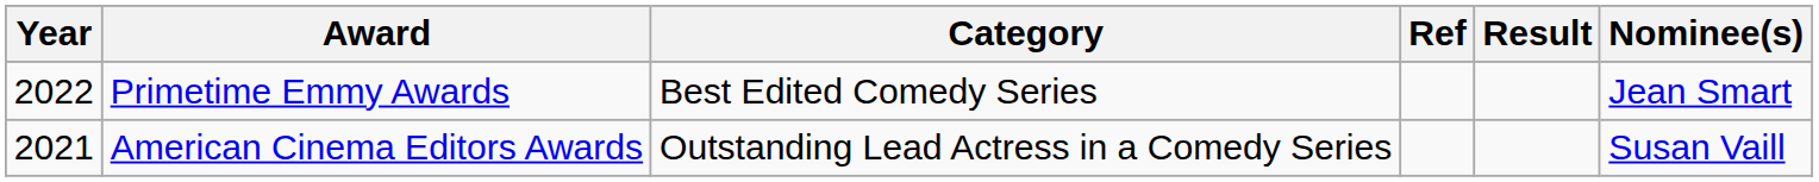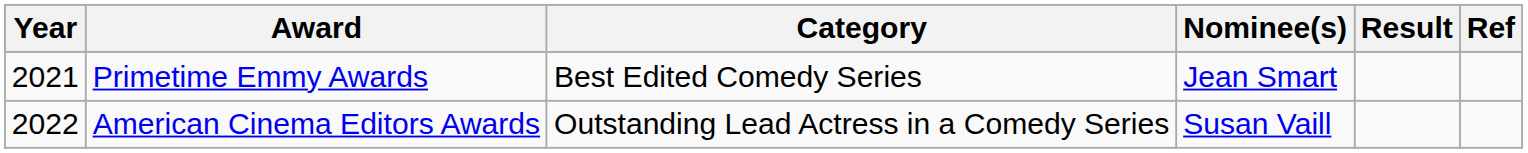columns swapped: Nominee(s) <-> Ref
Primetime Emmy Awards | Year: 2022 -> 2021
American Cinema Editors Awards | Year: 2021 -> 2022
